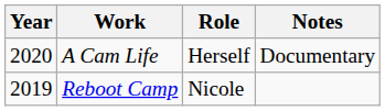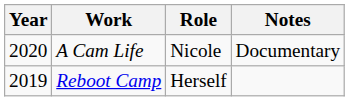A Cam Life | Role: Herself -> Nicole
Reboot Camp | Role: Nicole -> Herself
